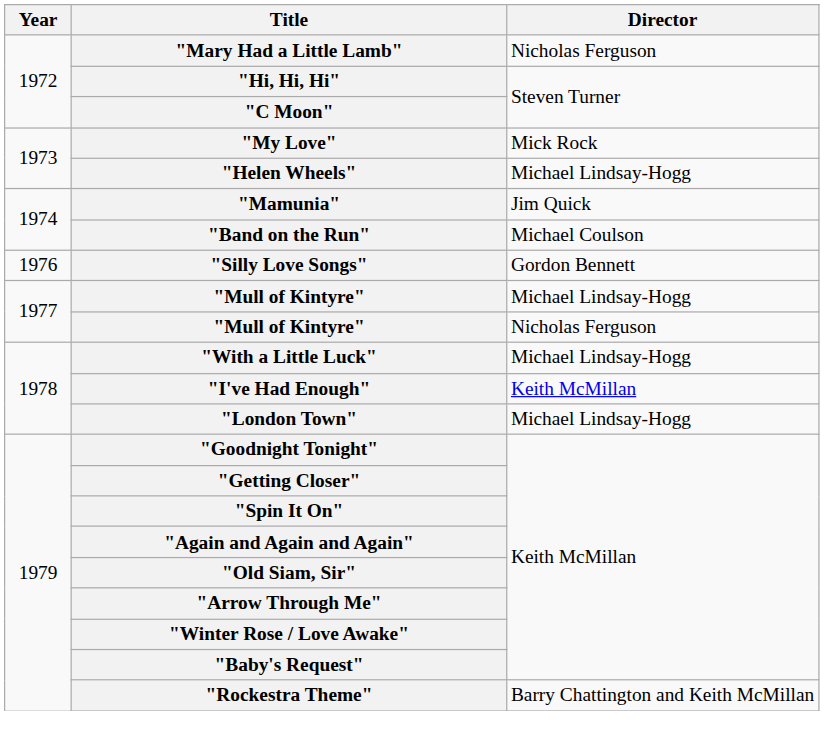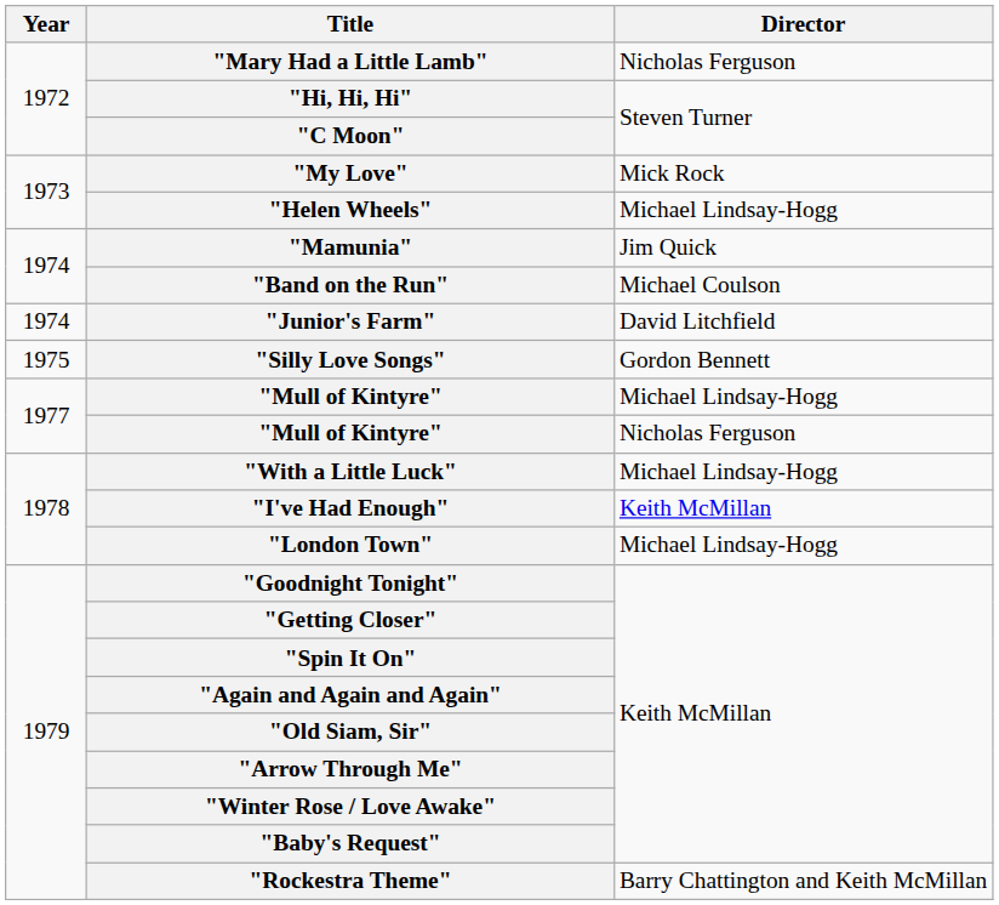+ row: 1974 | "Junior's Farm" | David Litchfield
"Silly Love Songs" | Year: 1976 -> 1975
